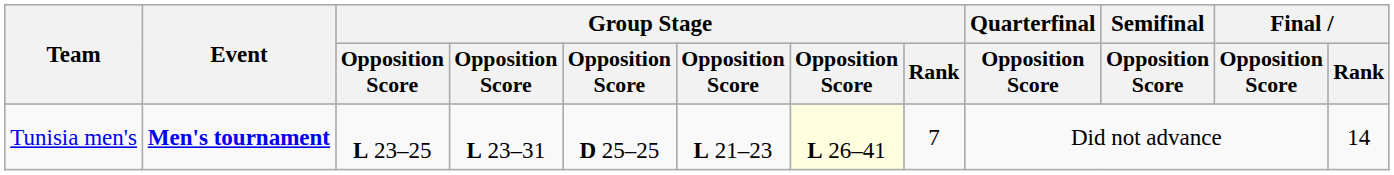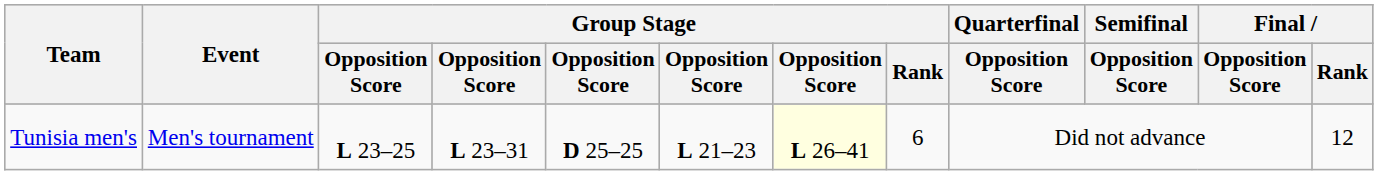Tunisia men's | Event: bold -> normal
Tunisia men's | Group Stage / Rank: 7 -> 6
Tunisia men's | Final / Rank: 14 -> 12
